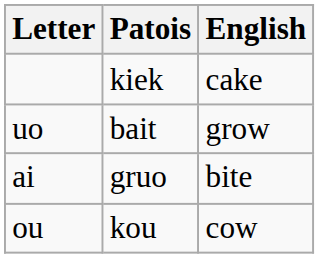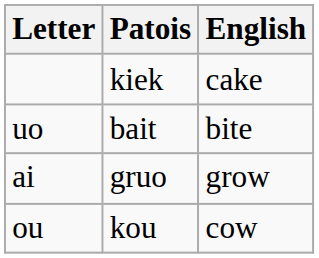uo | English: grow -> bite
ai | English: bite -> grow
